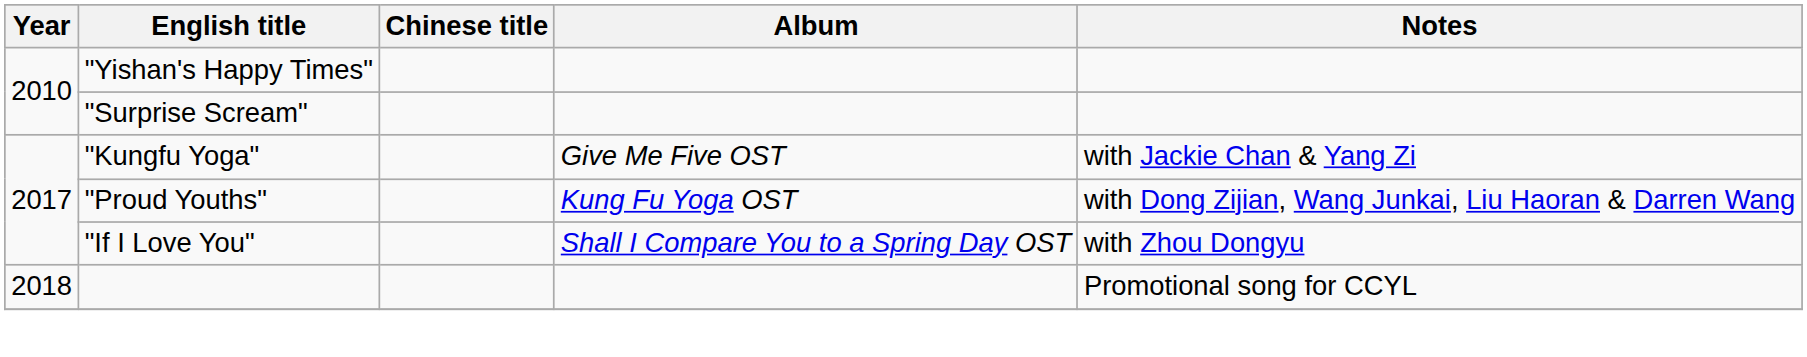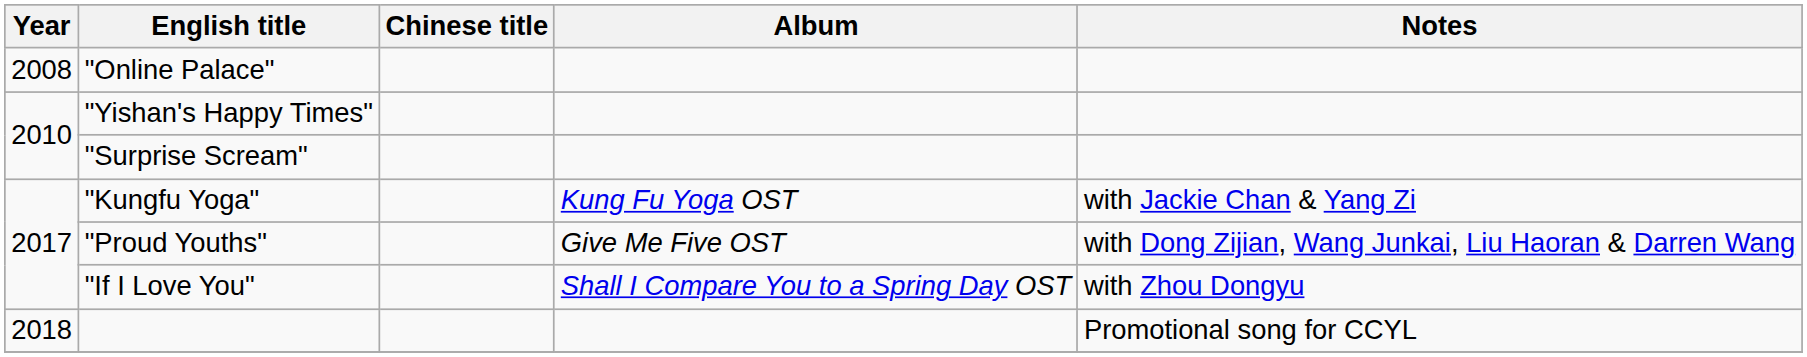+ row: 2008 | "Online Palace"
"Kungfu Yoga" | Album: Give Me Five OST -> Kung Fu Yoga OST
"Proud Youths" | Album: Kung Fu Yoga OST -> Give Me Five OST
